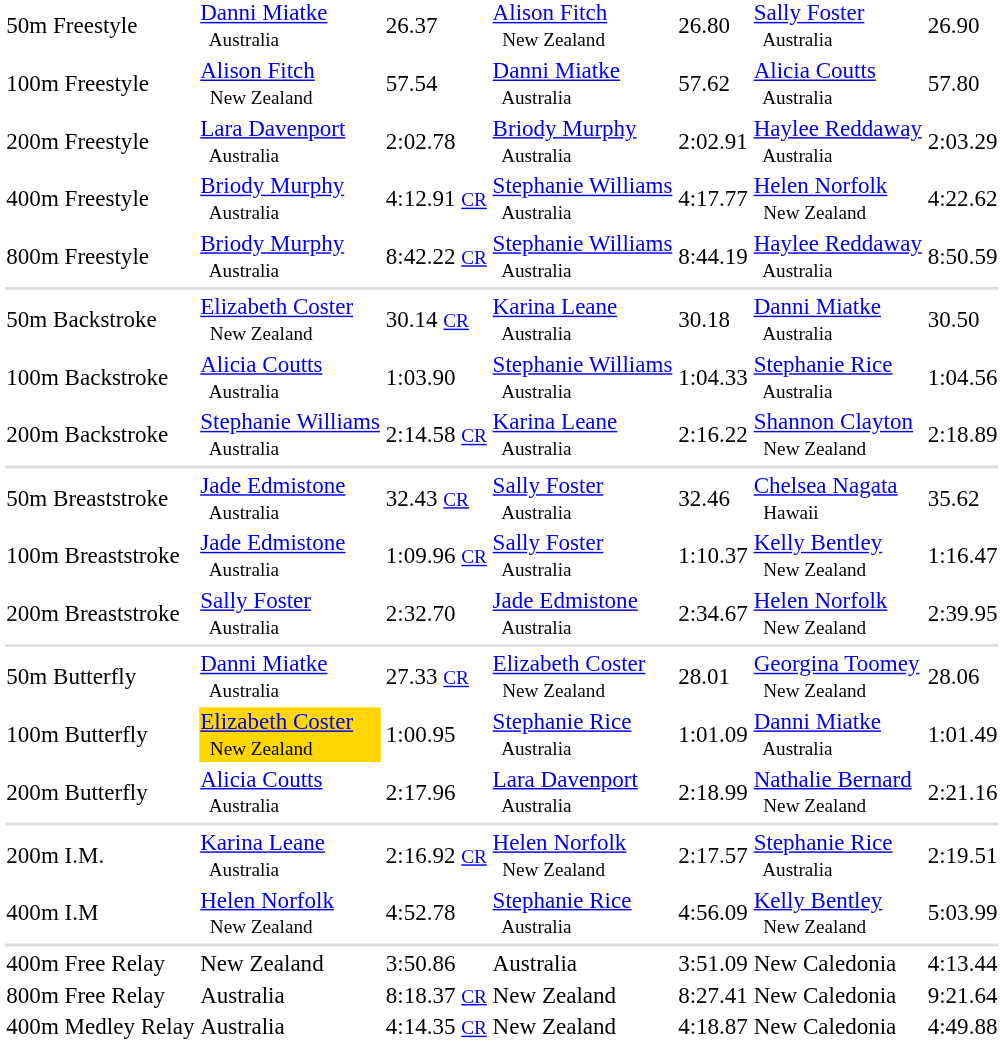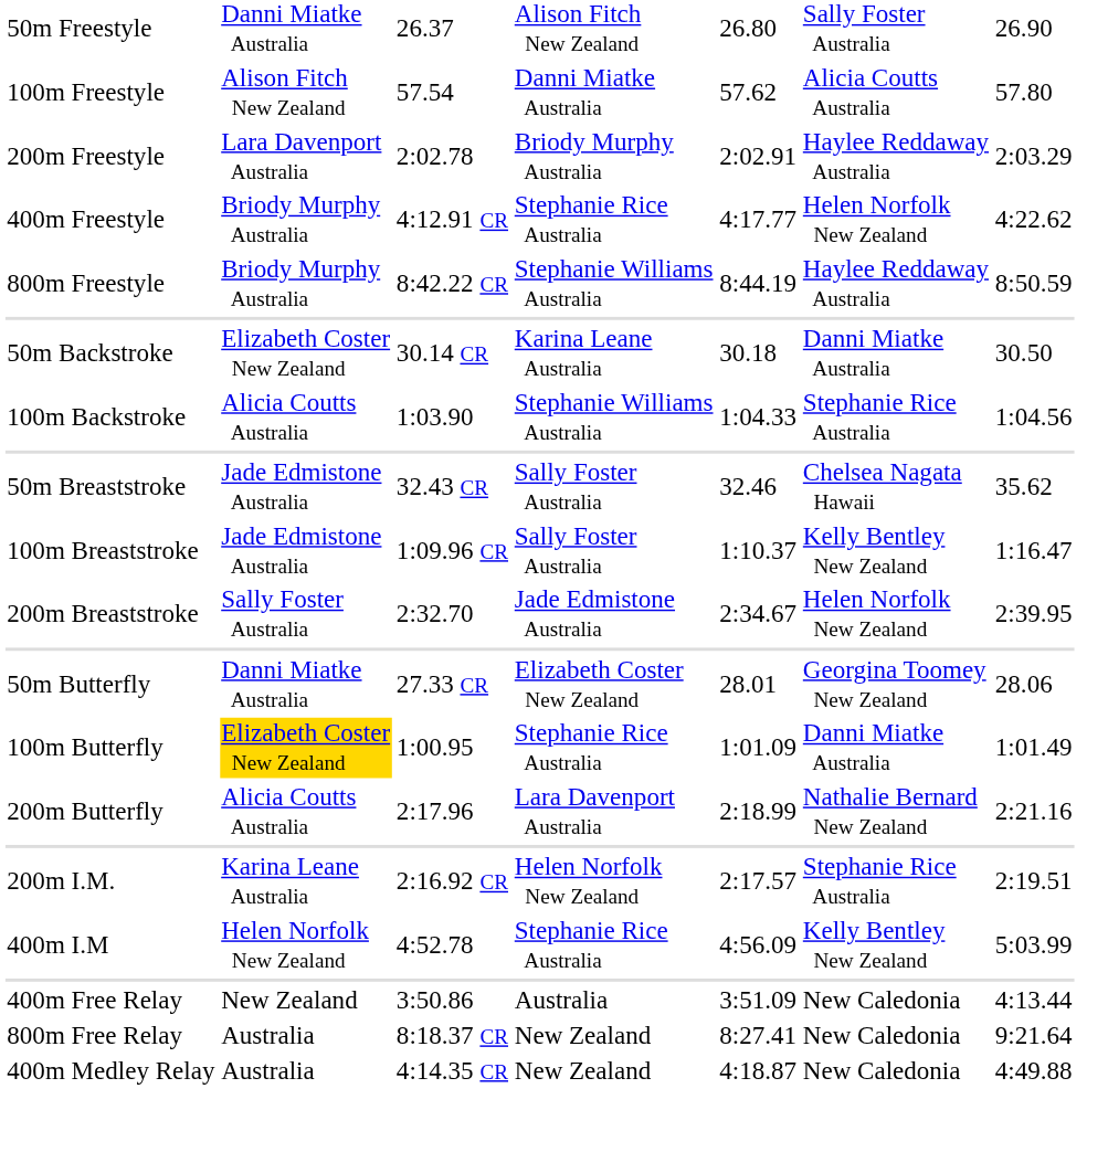400m Freestyle | column 4: Stephanie Williams Australia -> Stephanie Rice Australia
- row: 200m Backstroke | Stephanie Williams Australia | 2:14.58 CR | Karina Leane Australia | 2:16.22 | Shannon Clayton New Zealand | 2:18.89
